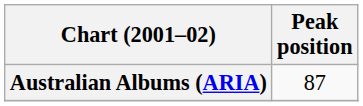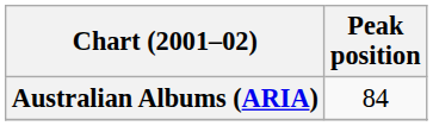Australian Albums (ARIA) | Peak position: 87 -> 84
